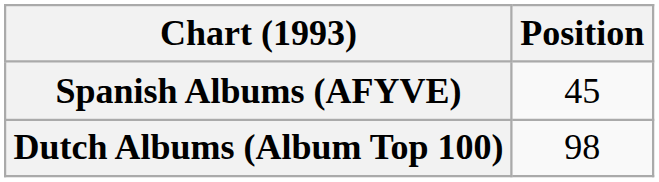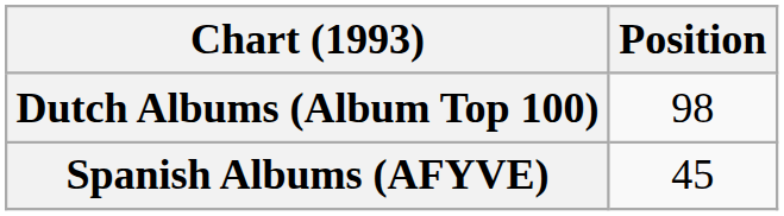rows swapped: Dutch Albums (Album Top 100) <-> Spanish Albums (AFYVE)
